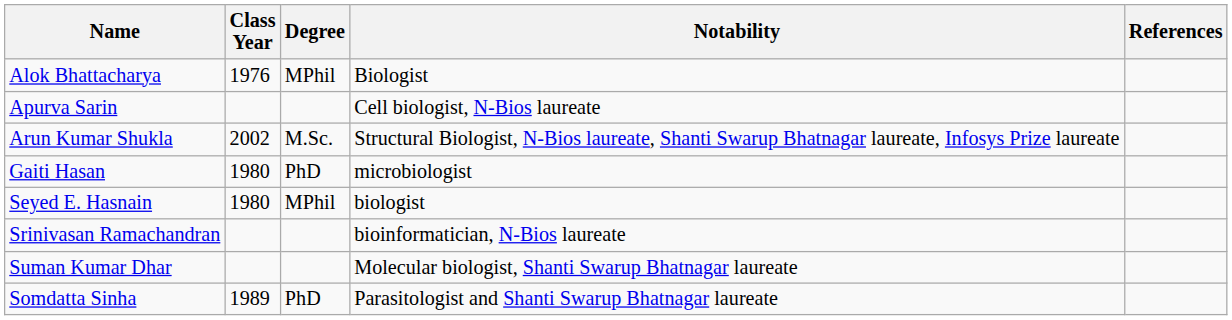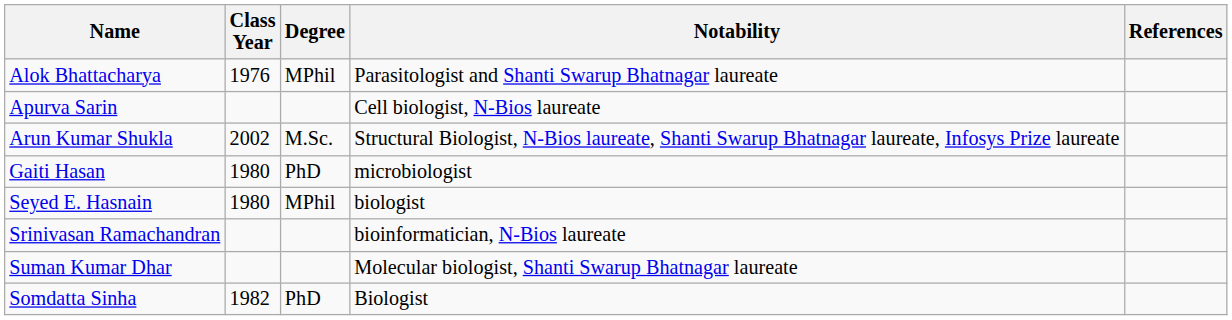Alok Bhattacharya | Notability: Biologist -> Parasitologist and Shanti Swarup Bhatnagar laureate
Somdatta Sinha | Class Year: 1989 -> 1982
Somdatta Sinha | Notability: Parasitologist and Shanti Swarup Bhatnagar laureate -> Biologist
